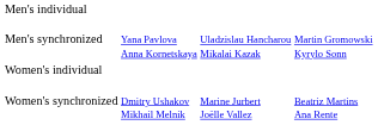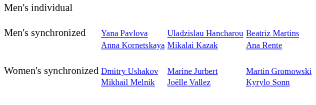Men's synchronized | column 4: Martin Gromowski Kyrylo Sonn -> Beatriz Martins Ana Rente
- row: Women's individual
Women's synchronized | column 4: Beatriz Martins Ana Rente -> Martin Gromowski Kyrylo Sonn
